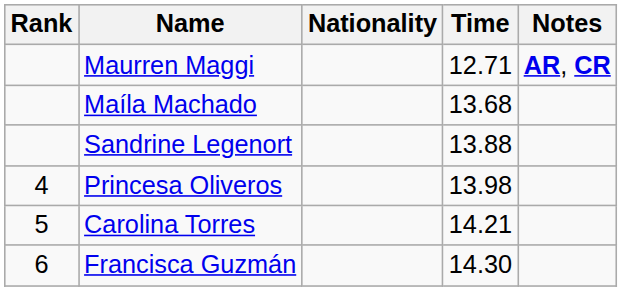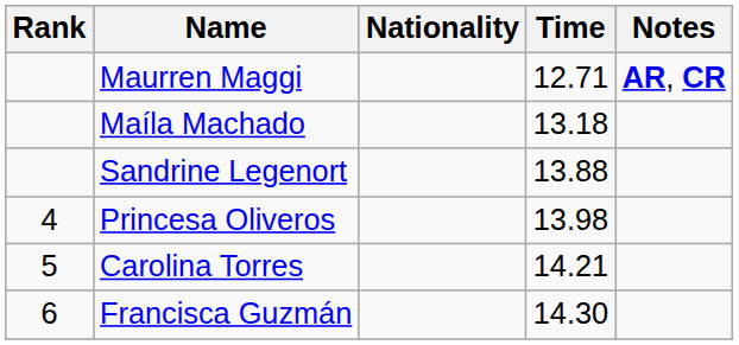Maíla Machado | Time: 13.68 -> 13.18
